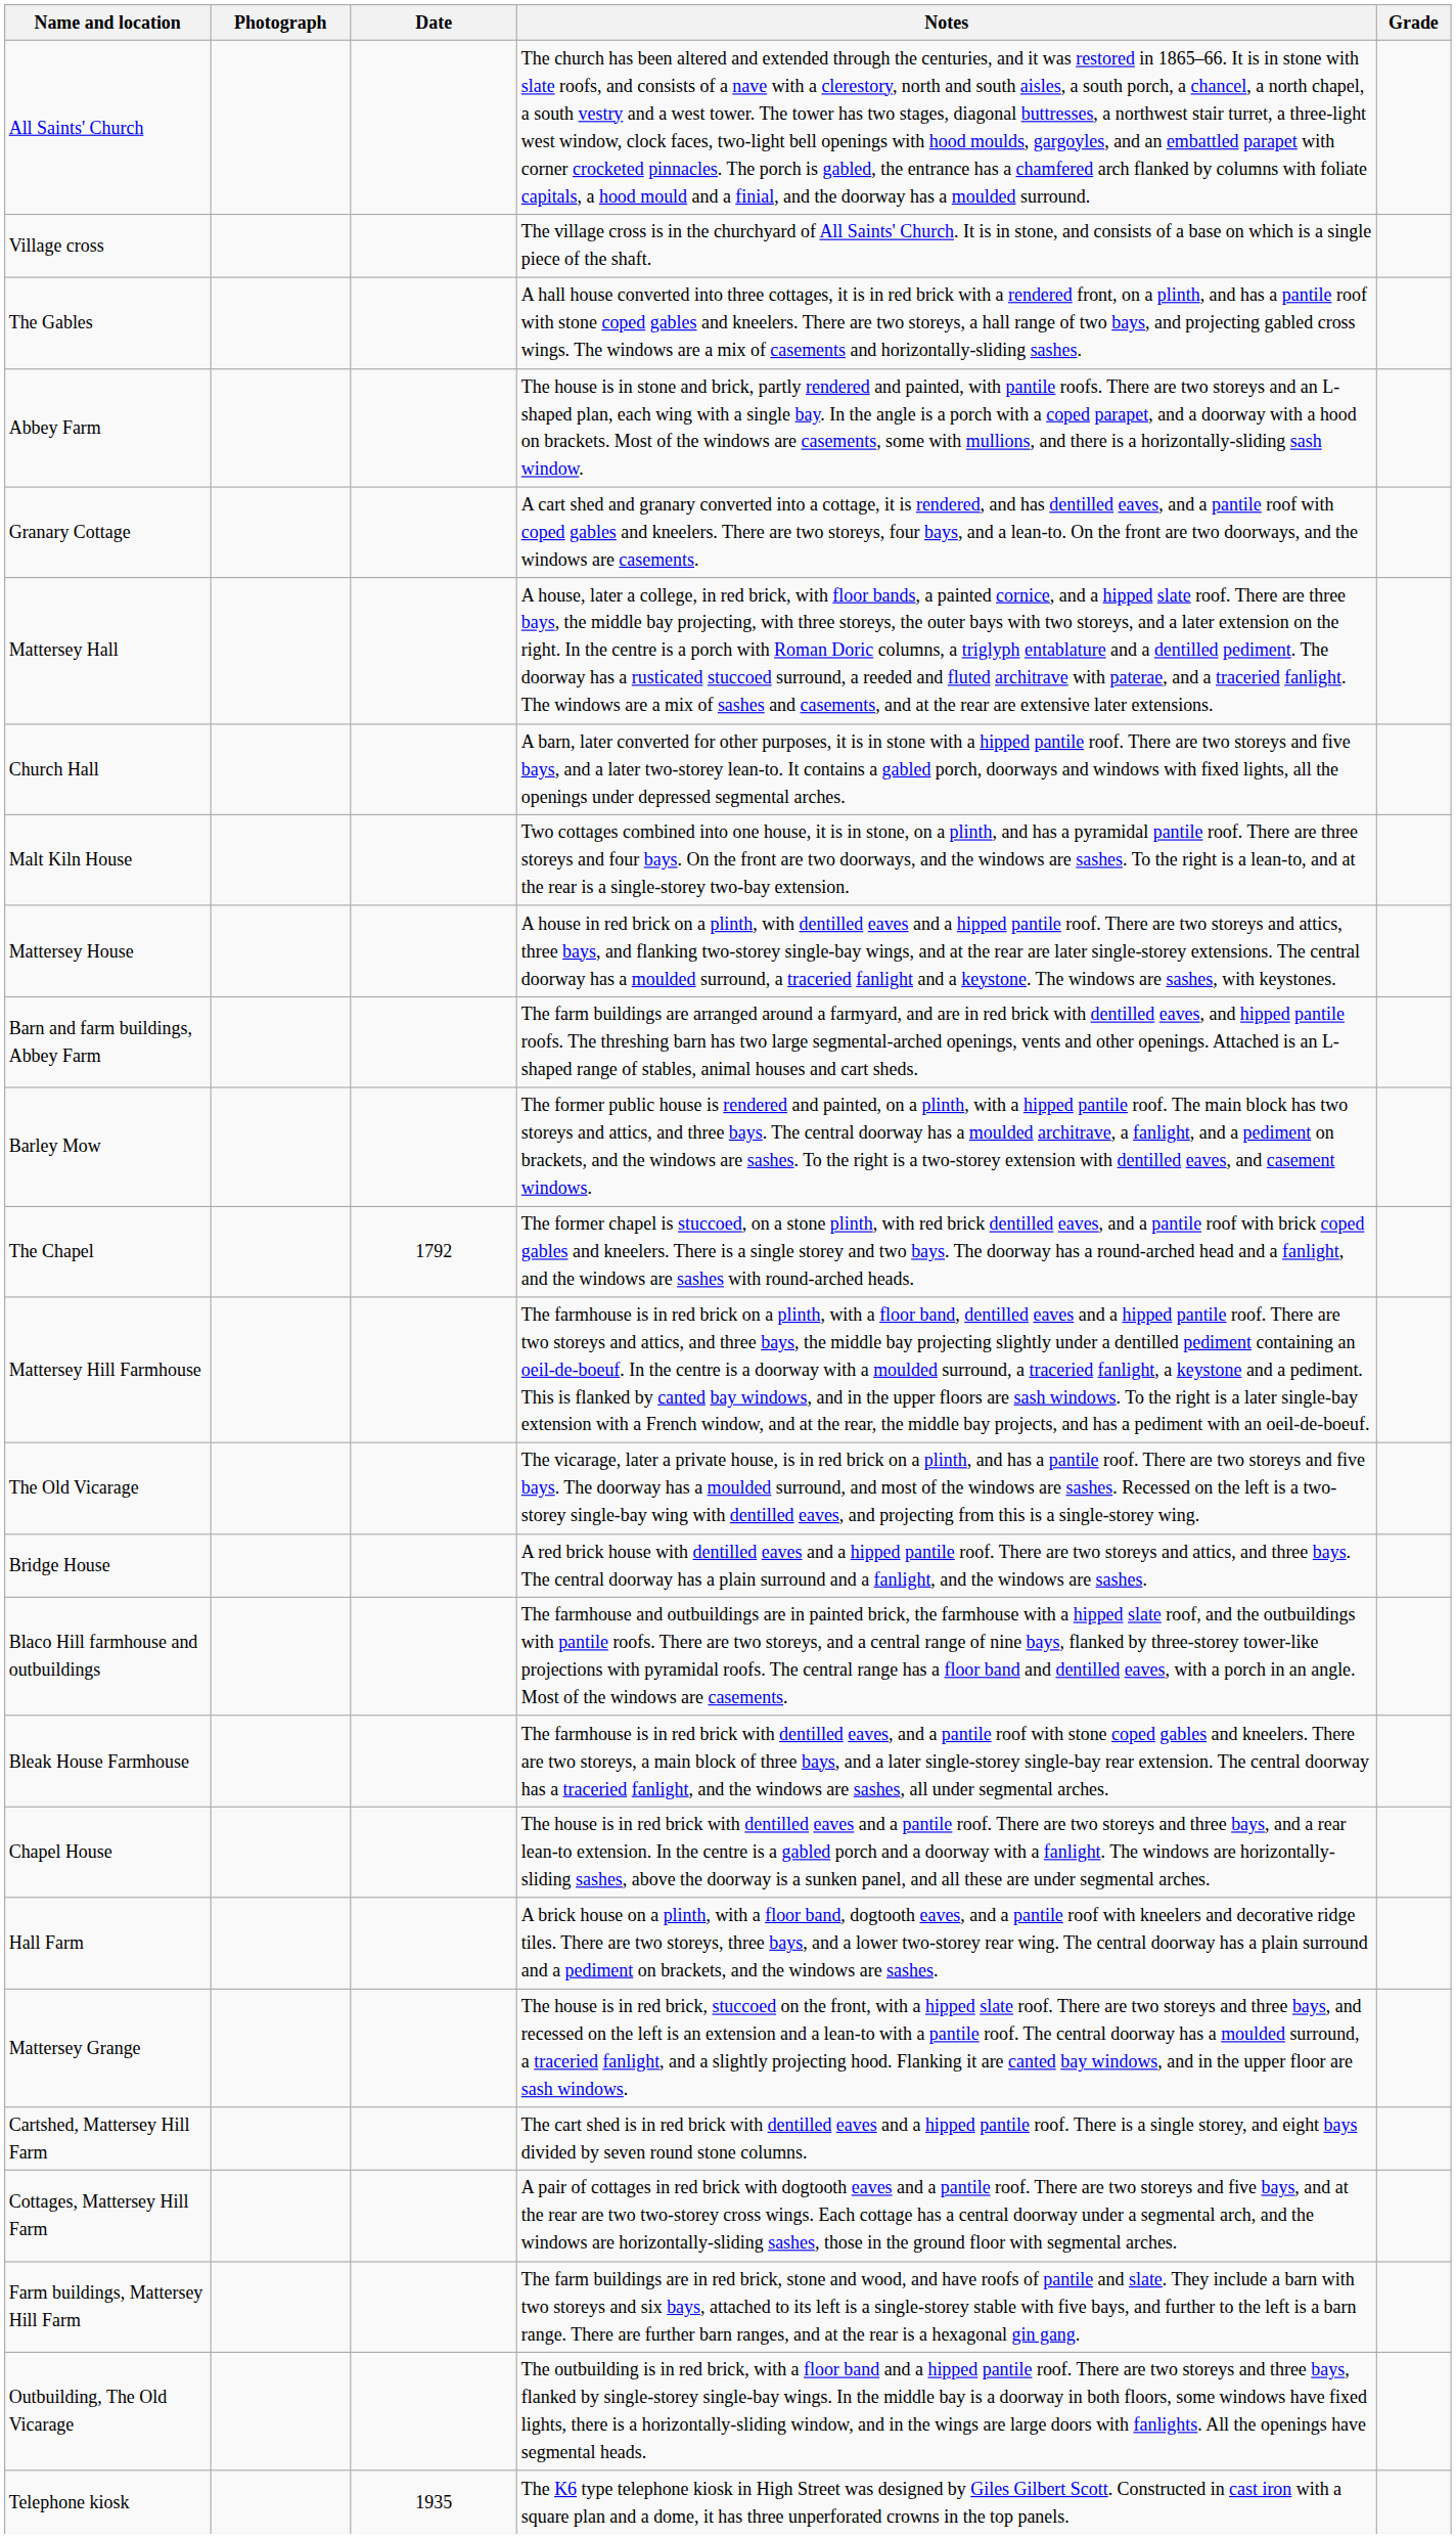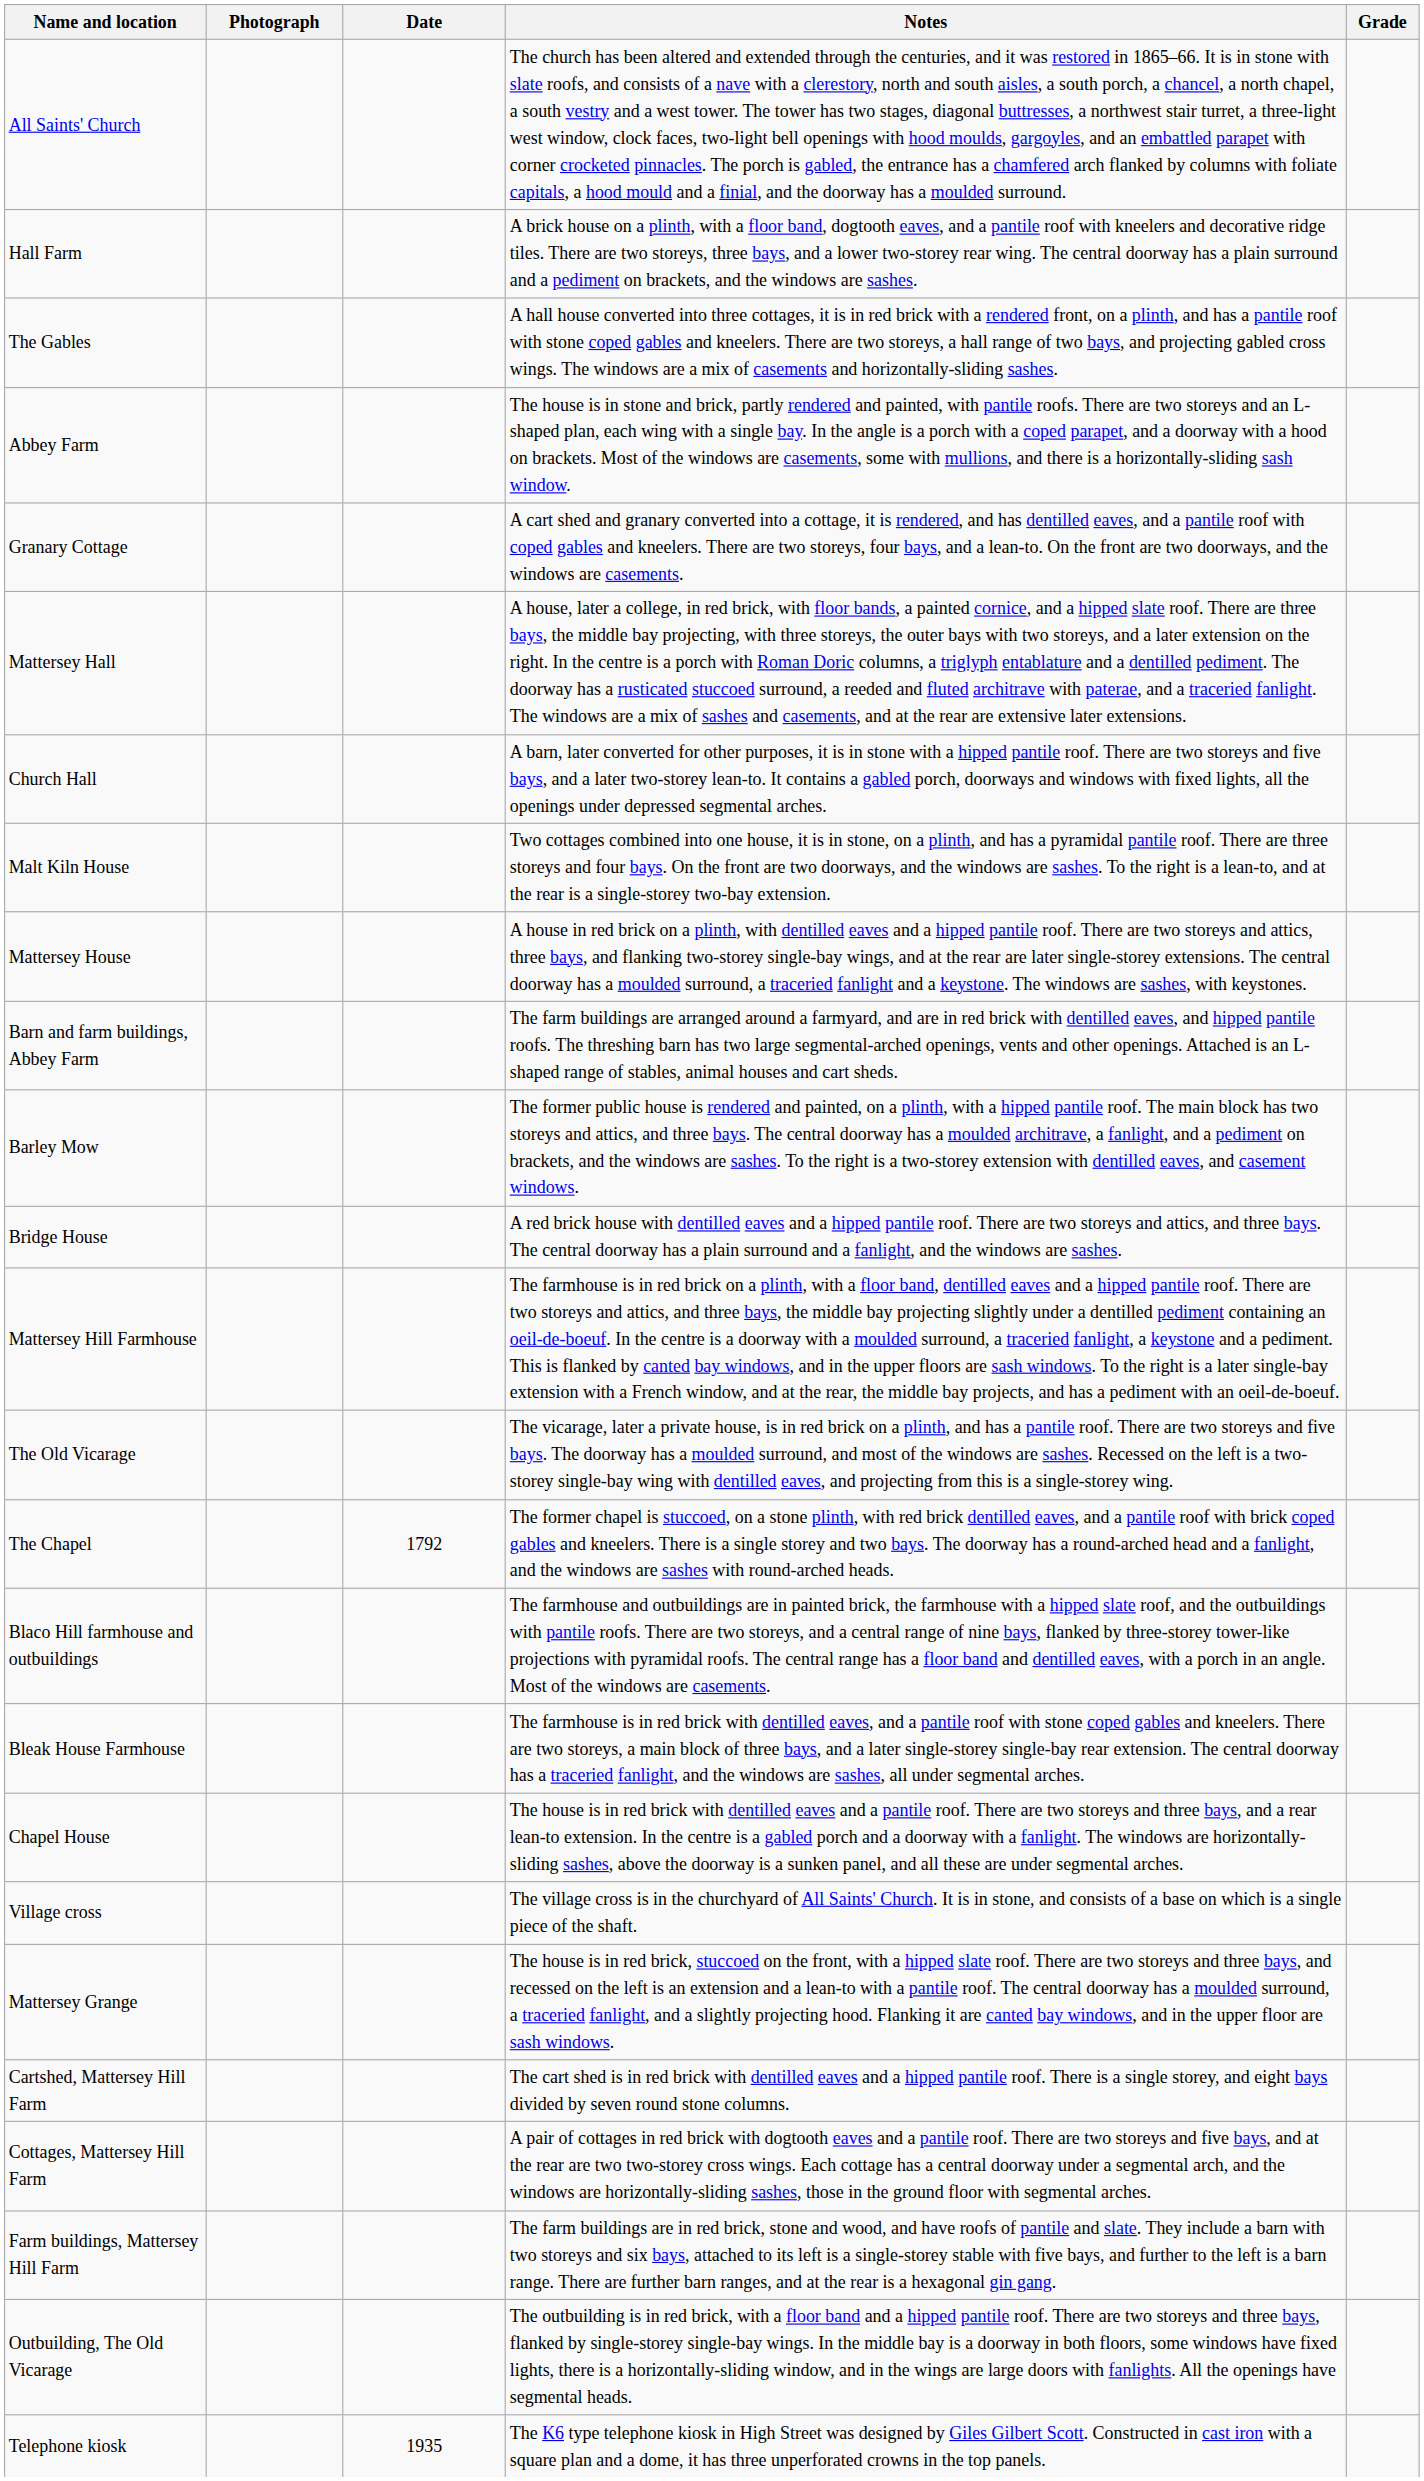rows swapped: Village cross <-> Hall Farm
rows swapped: Bridge House <-> The Chapel
